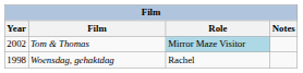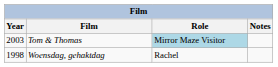Tom & Thomas | Year: 2002 -> 2003
